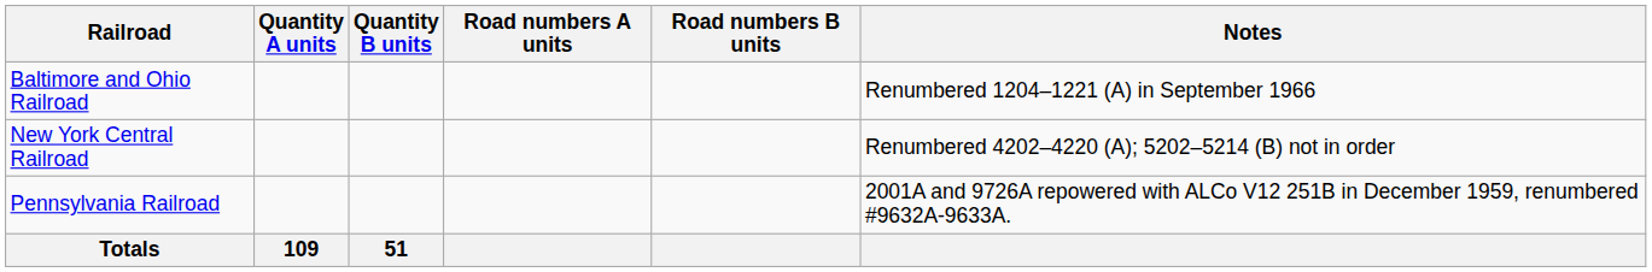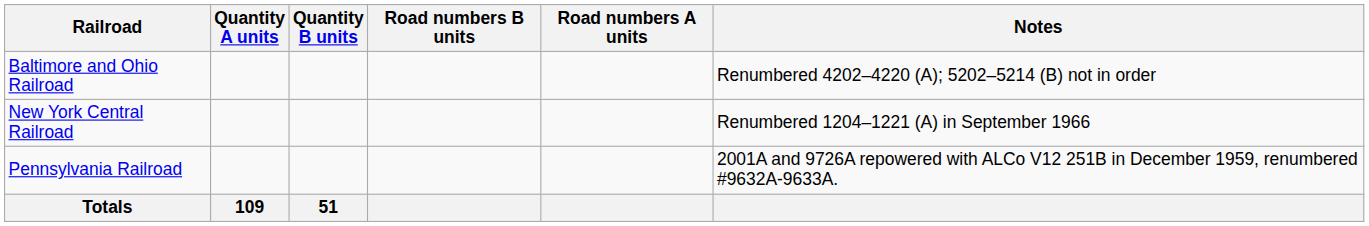columns swapped: Road numbers A units <-> Road numbers B units
Baltimore and Ohio Railroad | Notes: Renumbered 1204–1221 (A) in September 1966 -> Renumbered 4202–4220 (A); 5202–5214 (B) not in order
New York Central Railroad | Notes: Renumbered 4202–4220 (A); 5202–5214 (B) not in order -> Renumbered 1204–1221 (A) in September 1966
